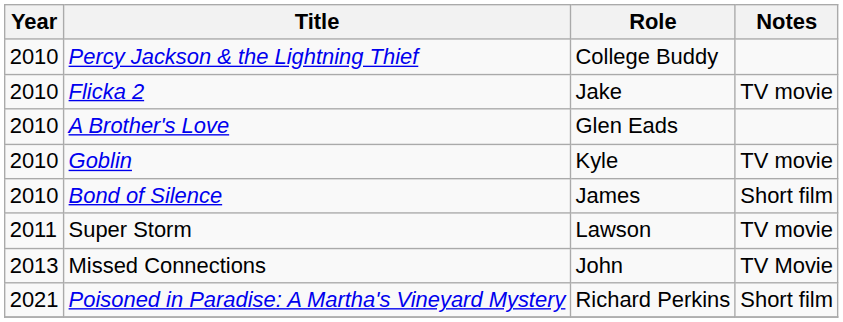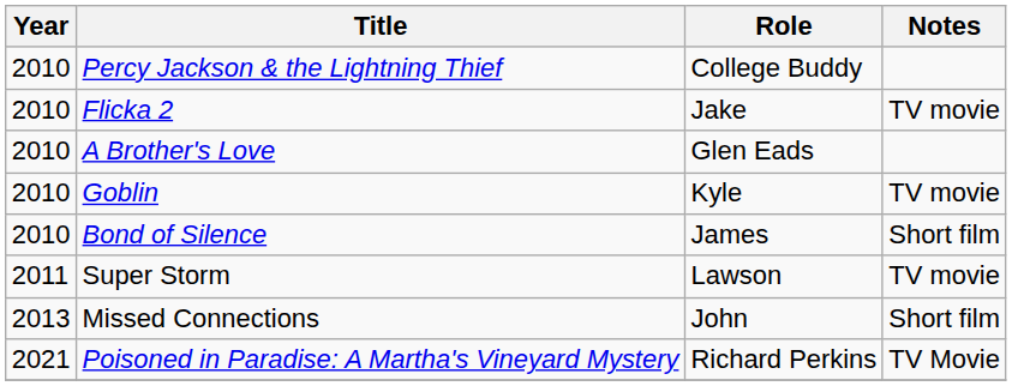Missed Connections | Notes: TV Movie -> Short film
Poisoned in Paradise: A Martha's Vineyard Mystery | Notes: Short film -> TV Movie
